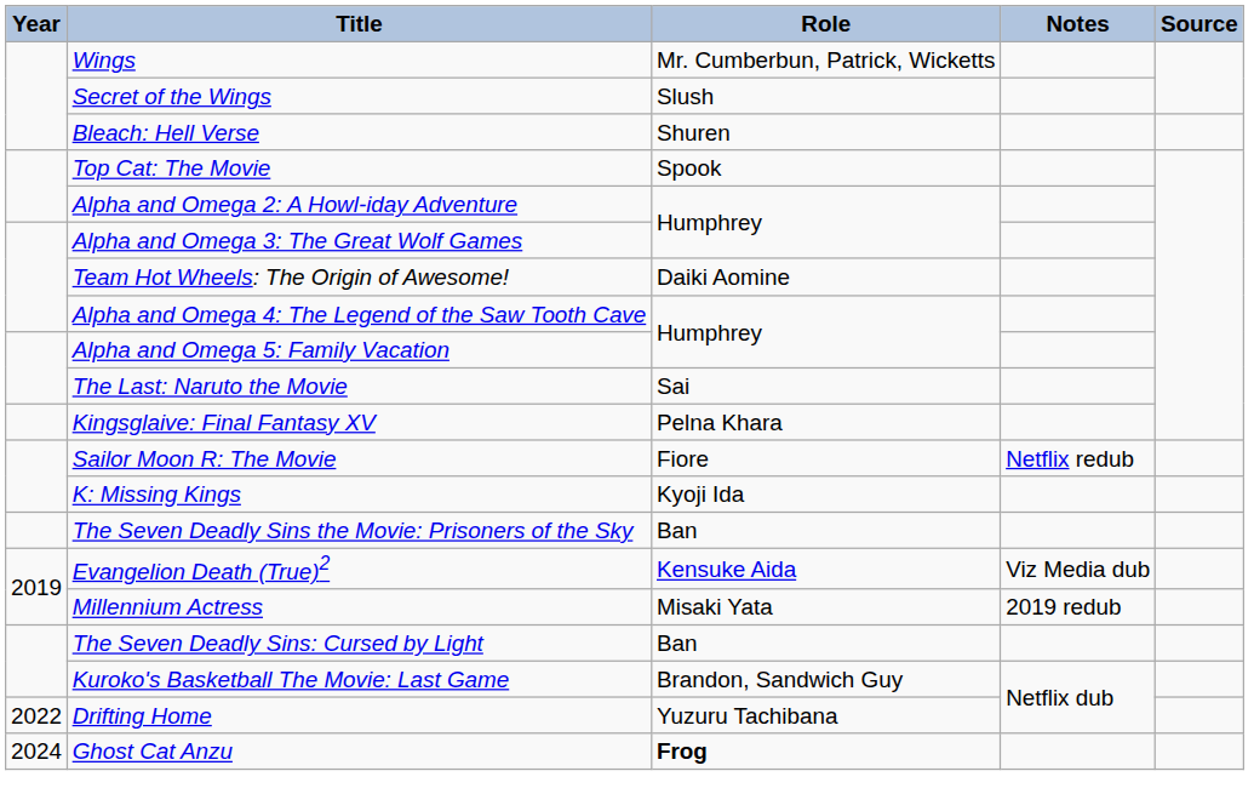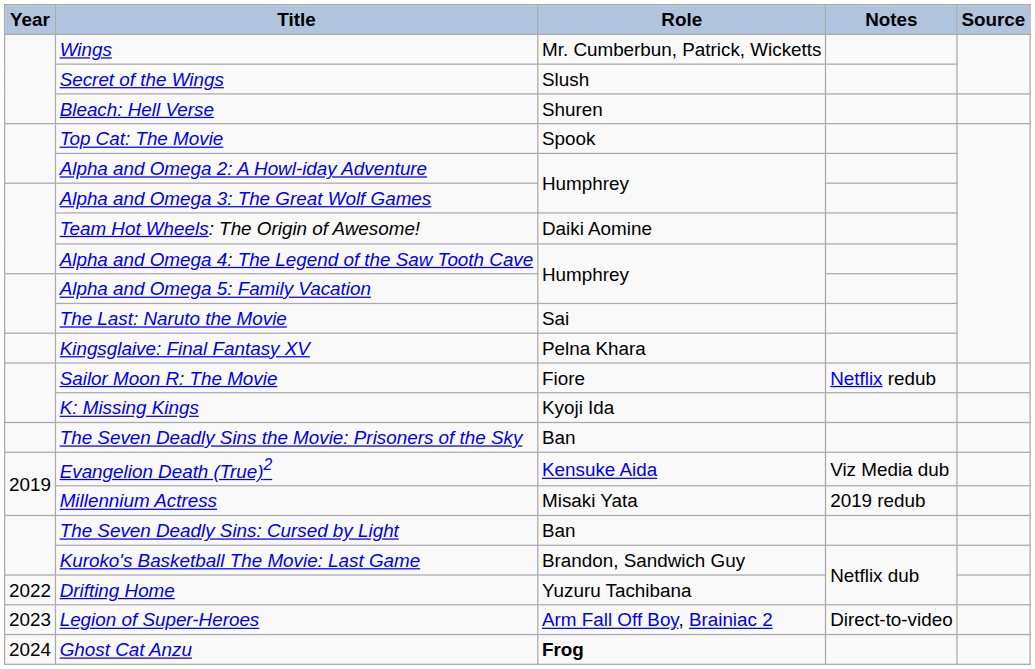+ row: 2023 | Legion of Super-Heroes | Arm Fall Off Boy, Brainiac 2 | Direct-to-video
